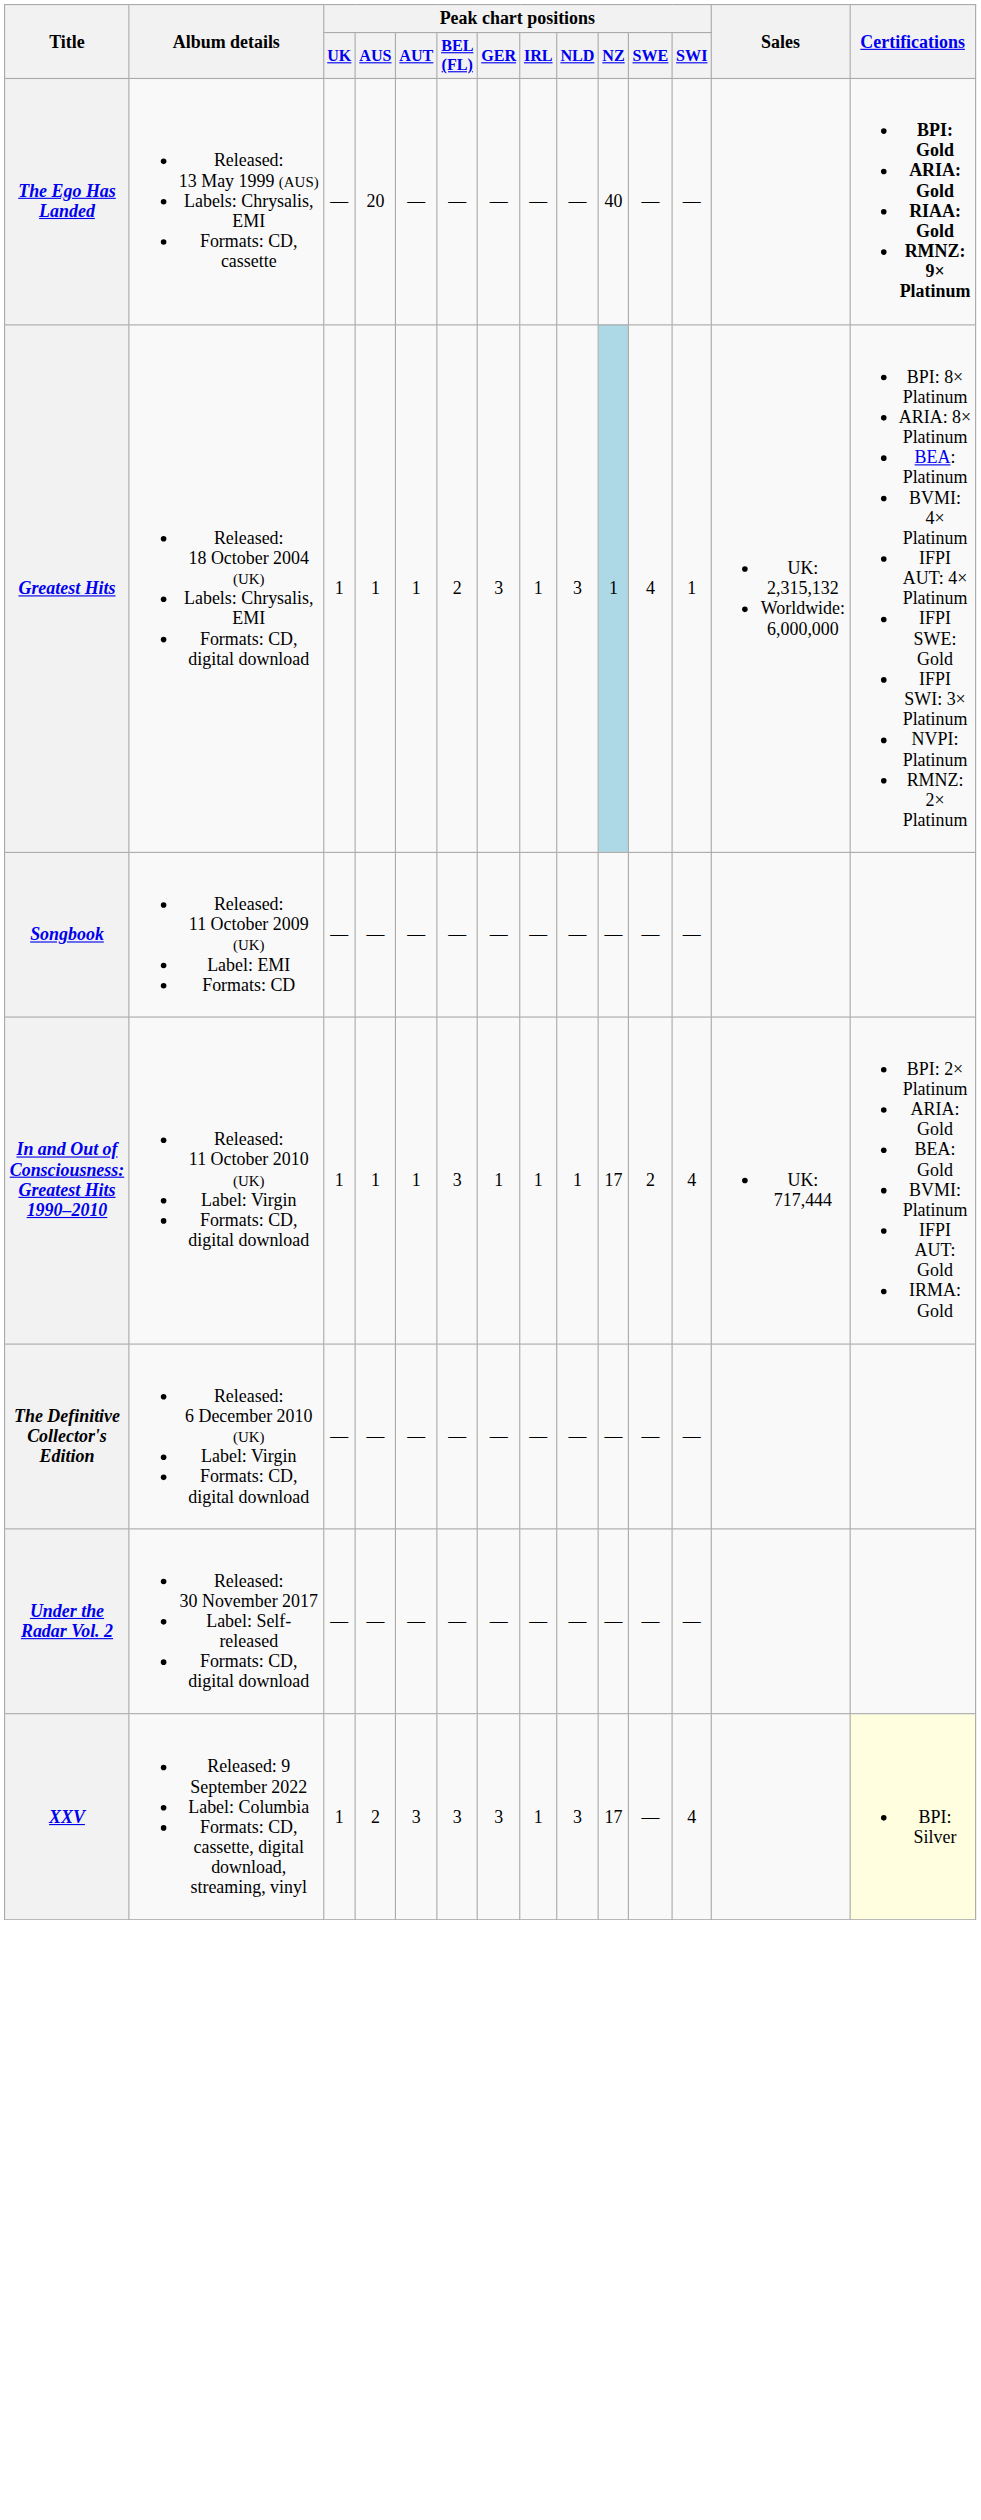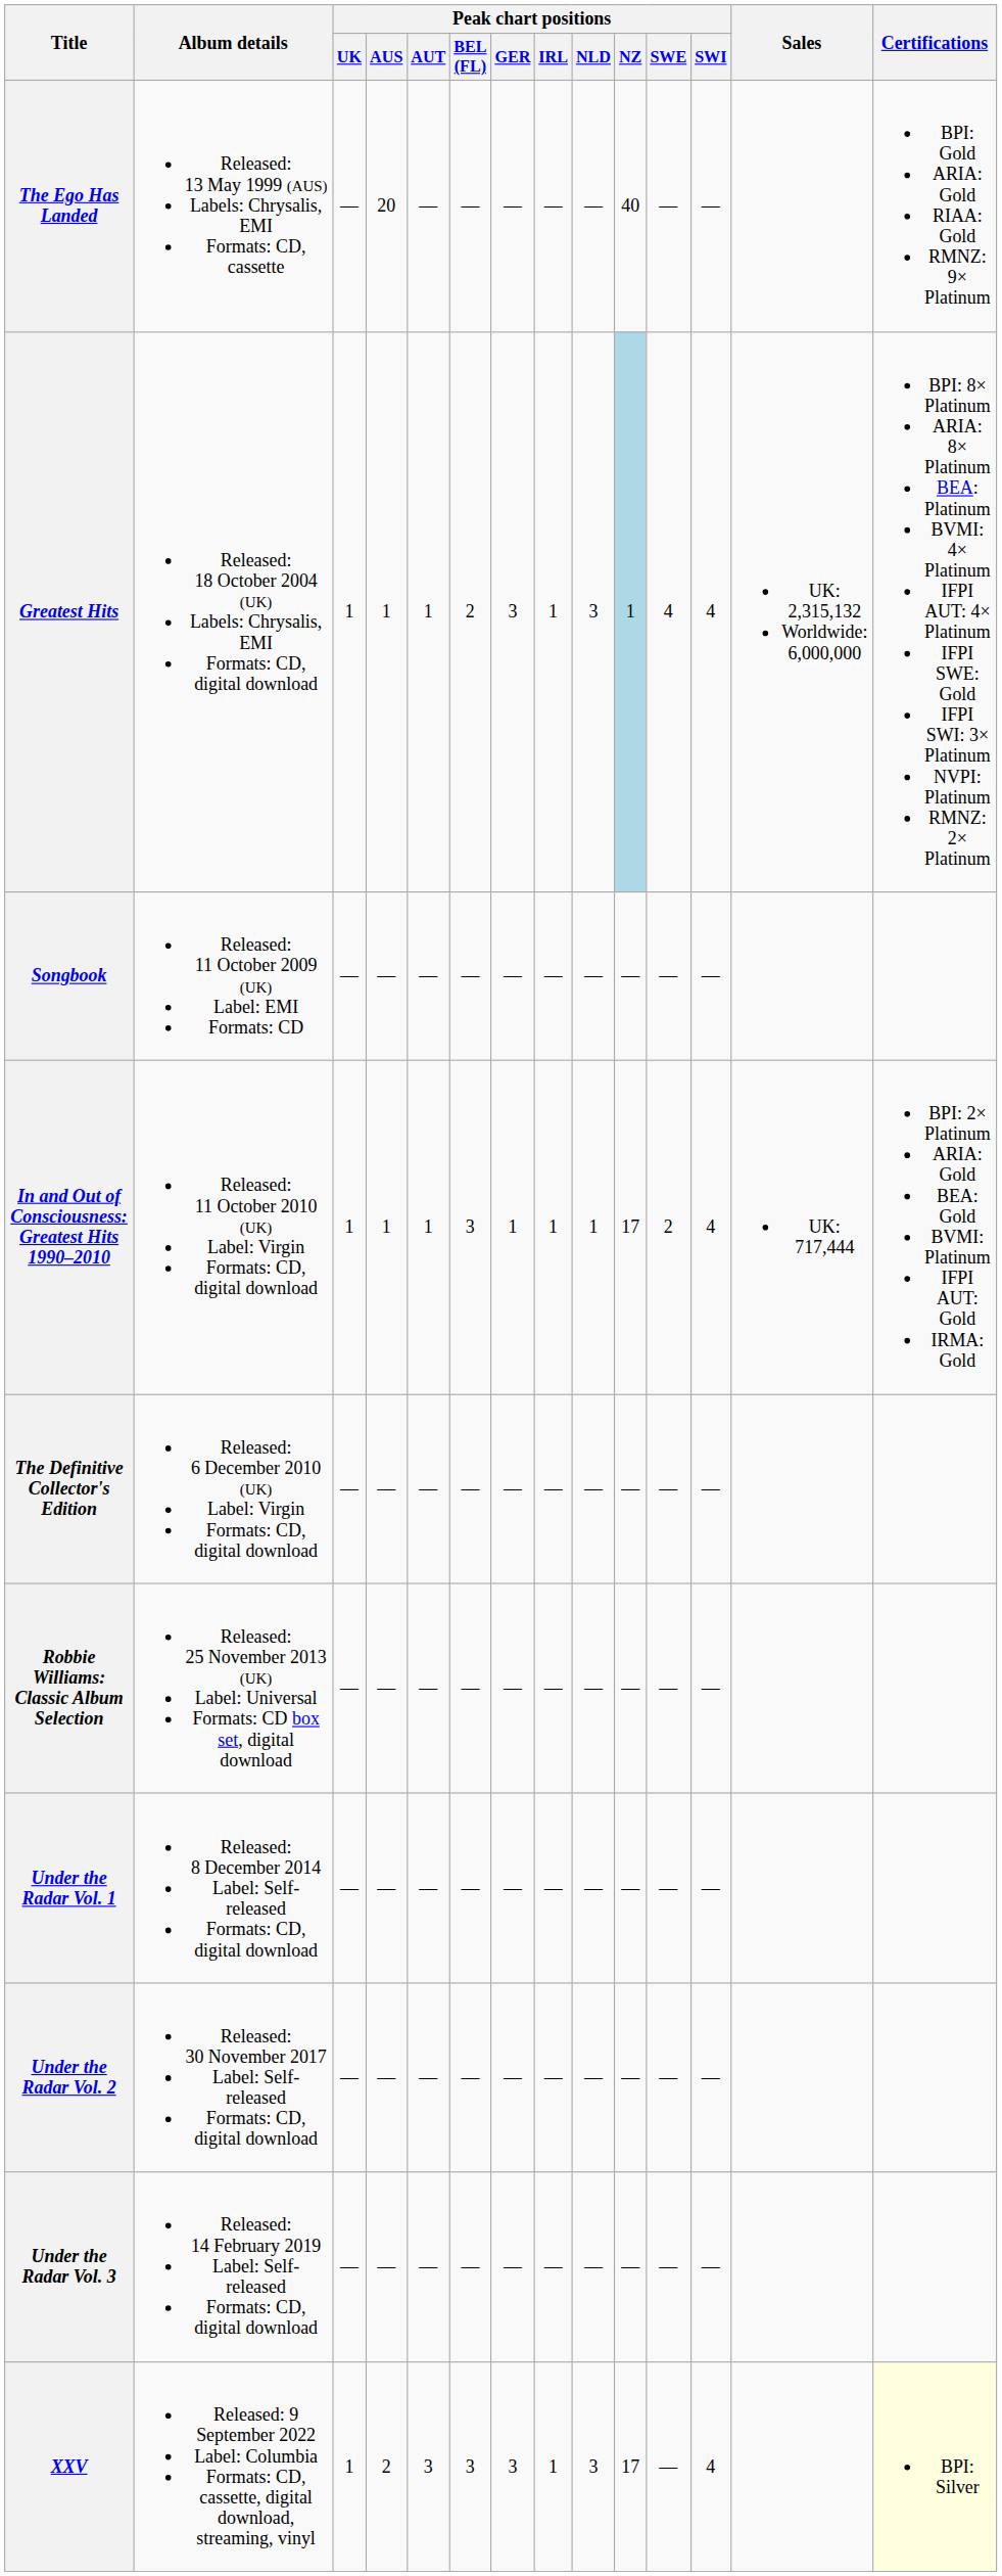The Ego Has Landed | Certifications: bold -> normal
Greatest Hits | Peak chart positions / SWI: 1 -> 4
+ row: Robbie Williams: Classic Album Selection | Released: 25 November 2013 (UK) Label: Universal Formats: CD box set, digital download | — | — | — | — | — | — | — | — | — | —
+ row: Under the Radar Vol. 1 | Released: 8 December 2014 Label: Self-released Formats: CD, digital download | — | — | — | — | — | — | — | — | — | —
+ row: Under the Radar Vol. 3 | Released: 14 February 2019 Label: Self-released Formats: CD, digital download | — | — | — | — | — | — | — | — | — | —
